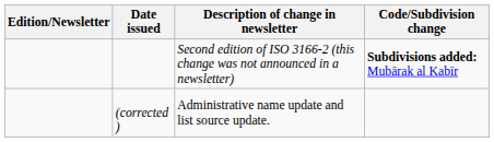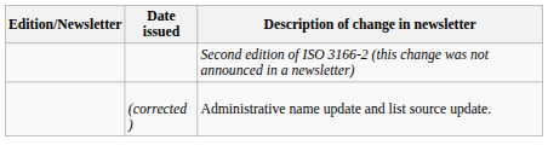- column: Code/Subdivision change | Subdivisions added: Mubārak al Kabīr
